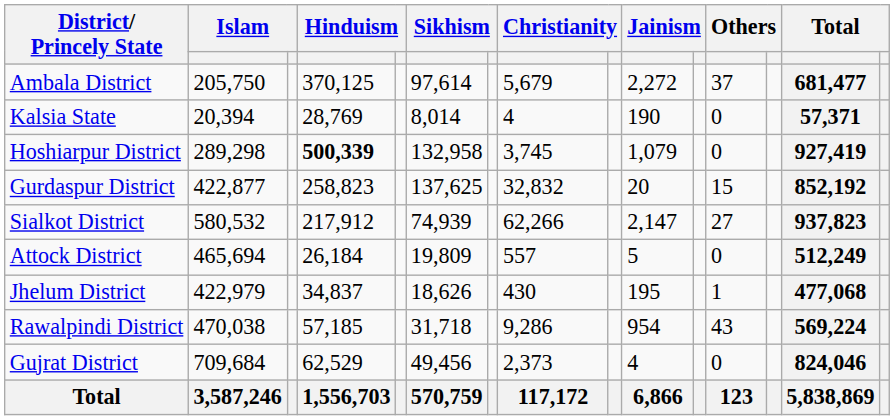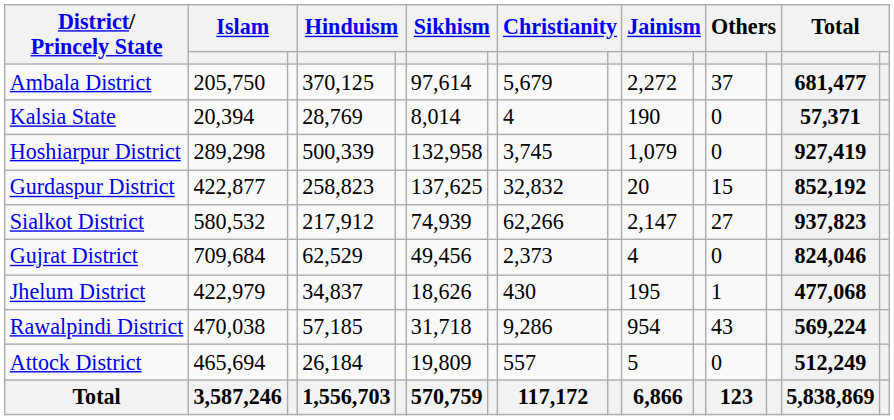Hoshiarpur District | column 4: bold -> normal
rows swapped: Gujrat District <-> Attock District
